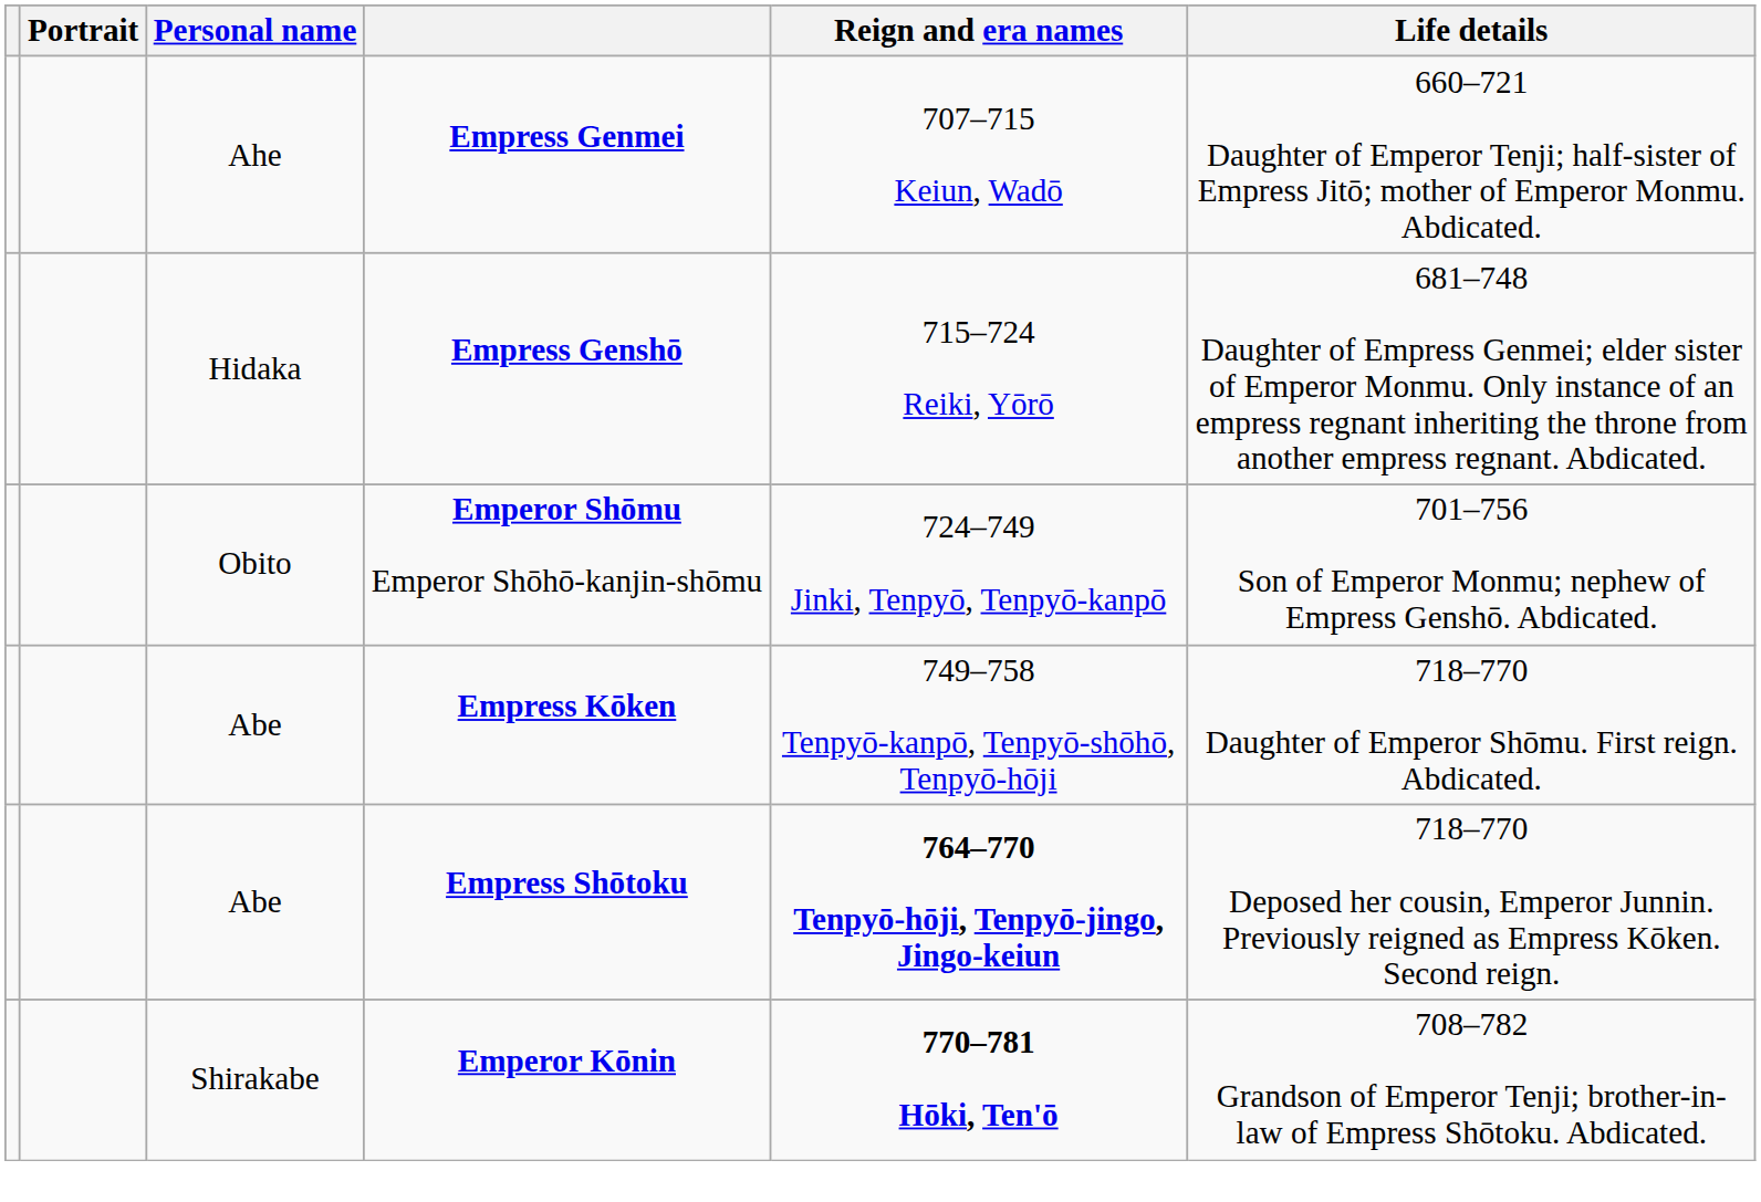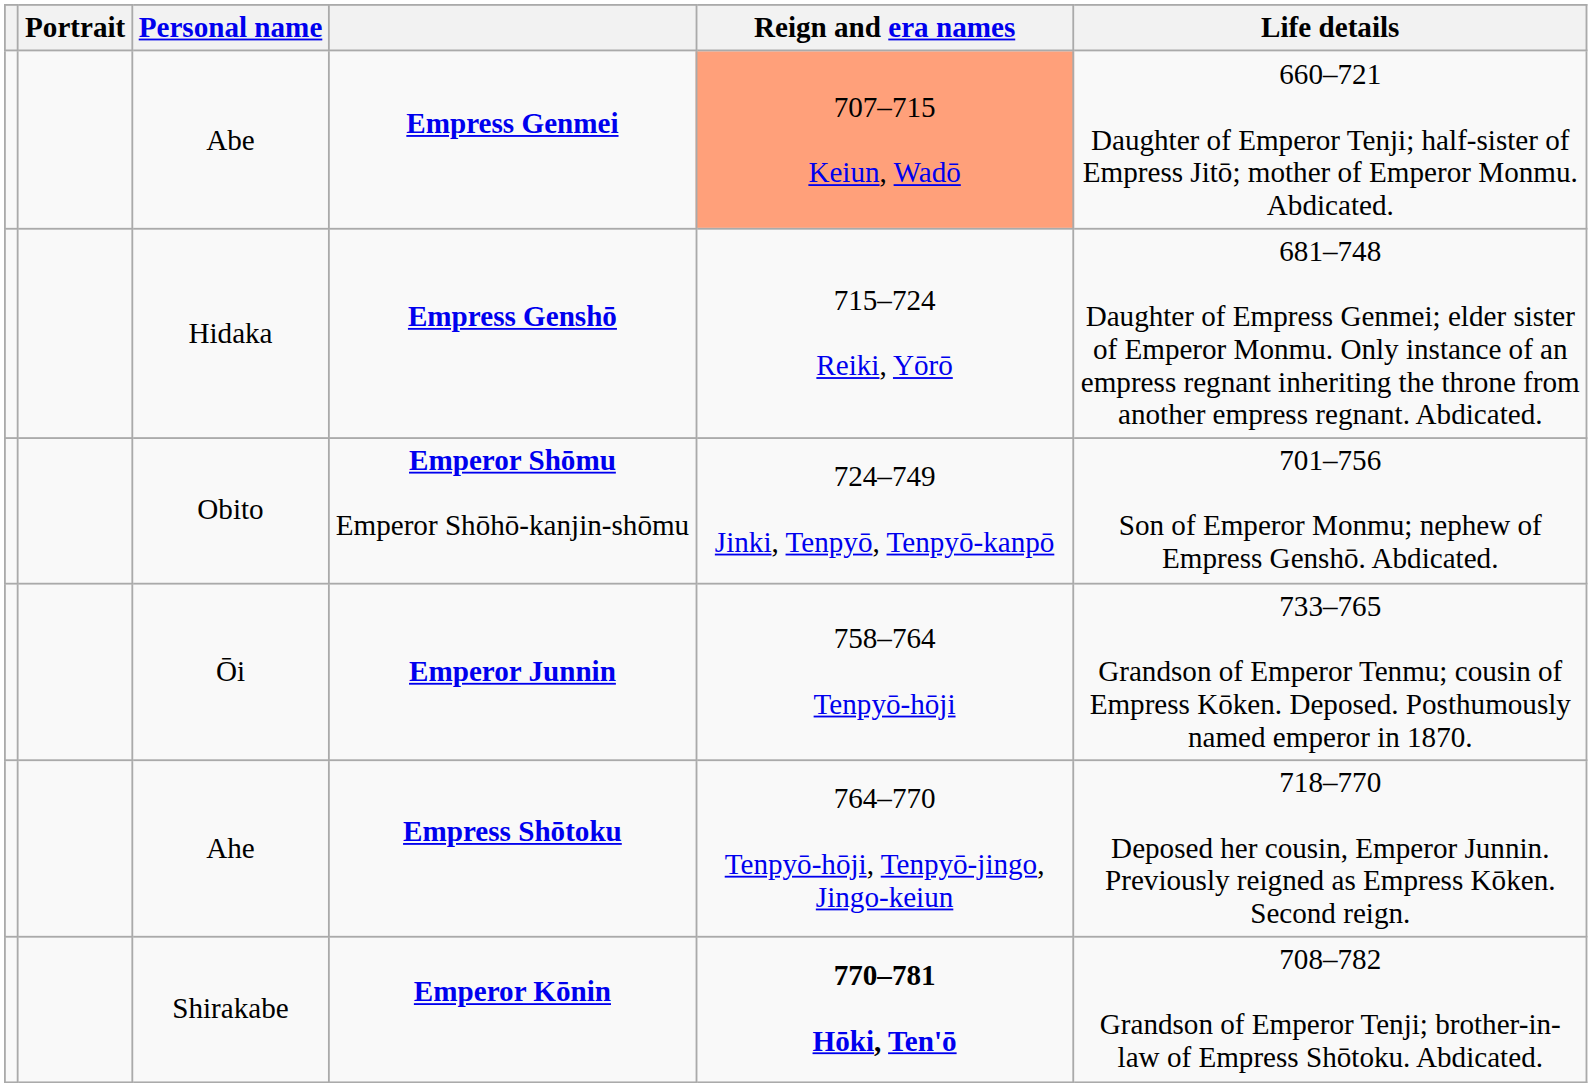Empress Genmei | Personal name: Ahe -> Abe
Empress Genmei | Reign and era names: no background -> lightsalmon background
- row: Abe | Empress Kōken | 749–758 Tenpyō-kanpō, Tenpyō-shōhō, Tenpyō-hōji | 718–770 Daughter of Emperor Shōmu. First reign. Abdicated.
+ row: Ōi | Emperor Junnin | 758–764 Tenpyō-hōji | 733–765 Grandson of Emperor Tenmu; cousin of Empress Kōken. Deposed. Posthumously named emperor in 1870.
Empress Shōtoku | Personal name: Abe -> Ahe
Empress Shōtoku | Reign and era names: bold -> normal
